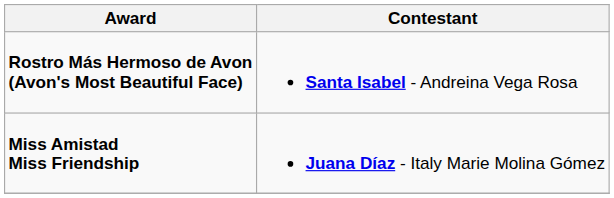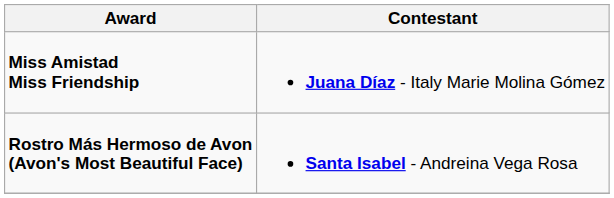rows swapped: Miss Amistad Miss Friendship <-> Rostro Más Hermoso de Avon (Avon's Most Beautiful Face)
